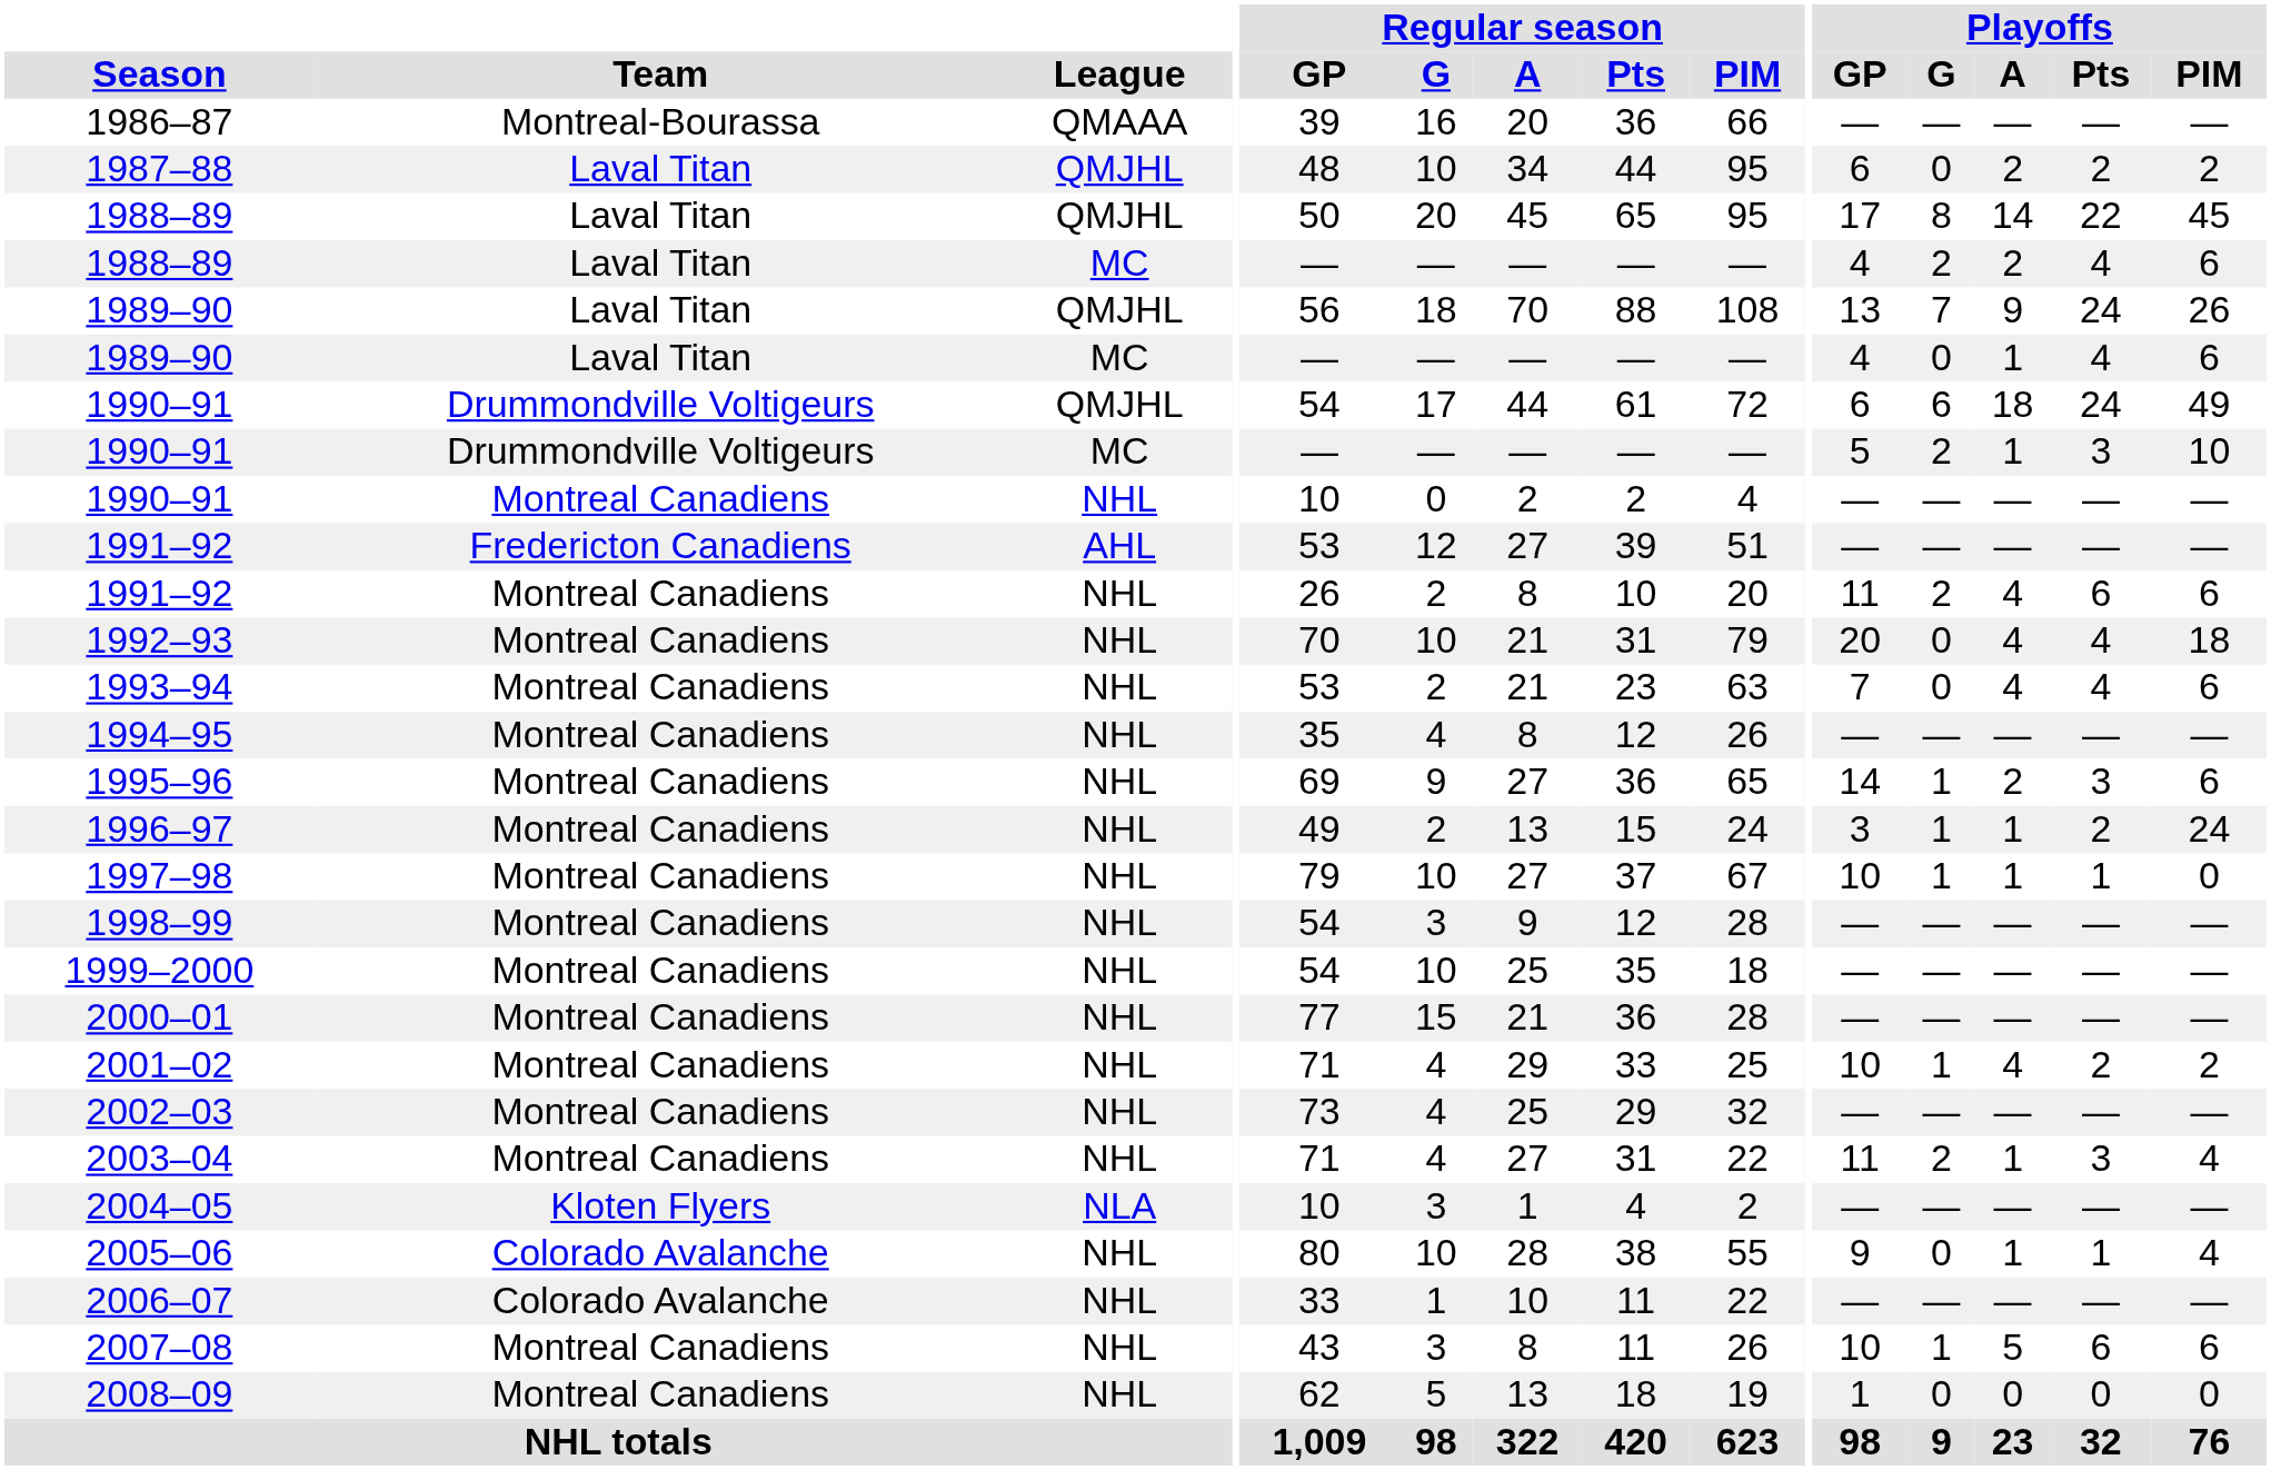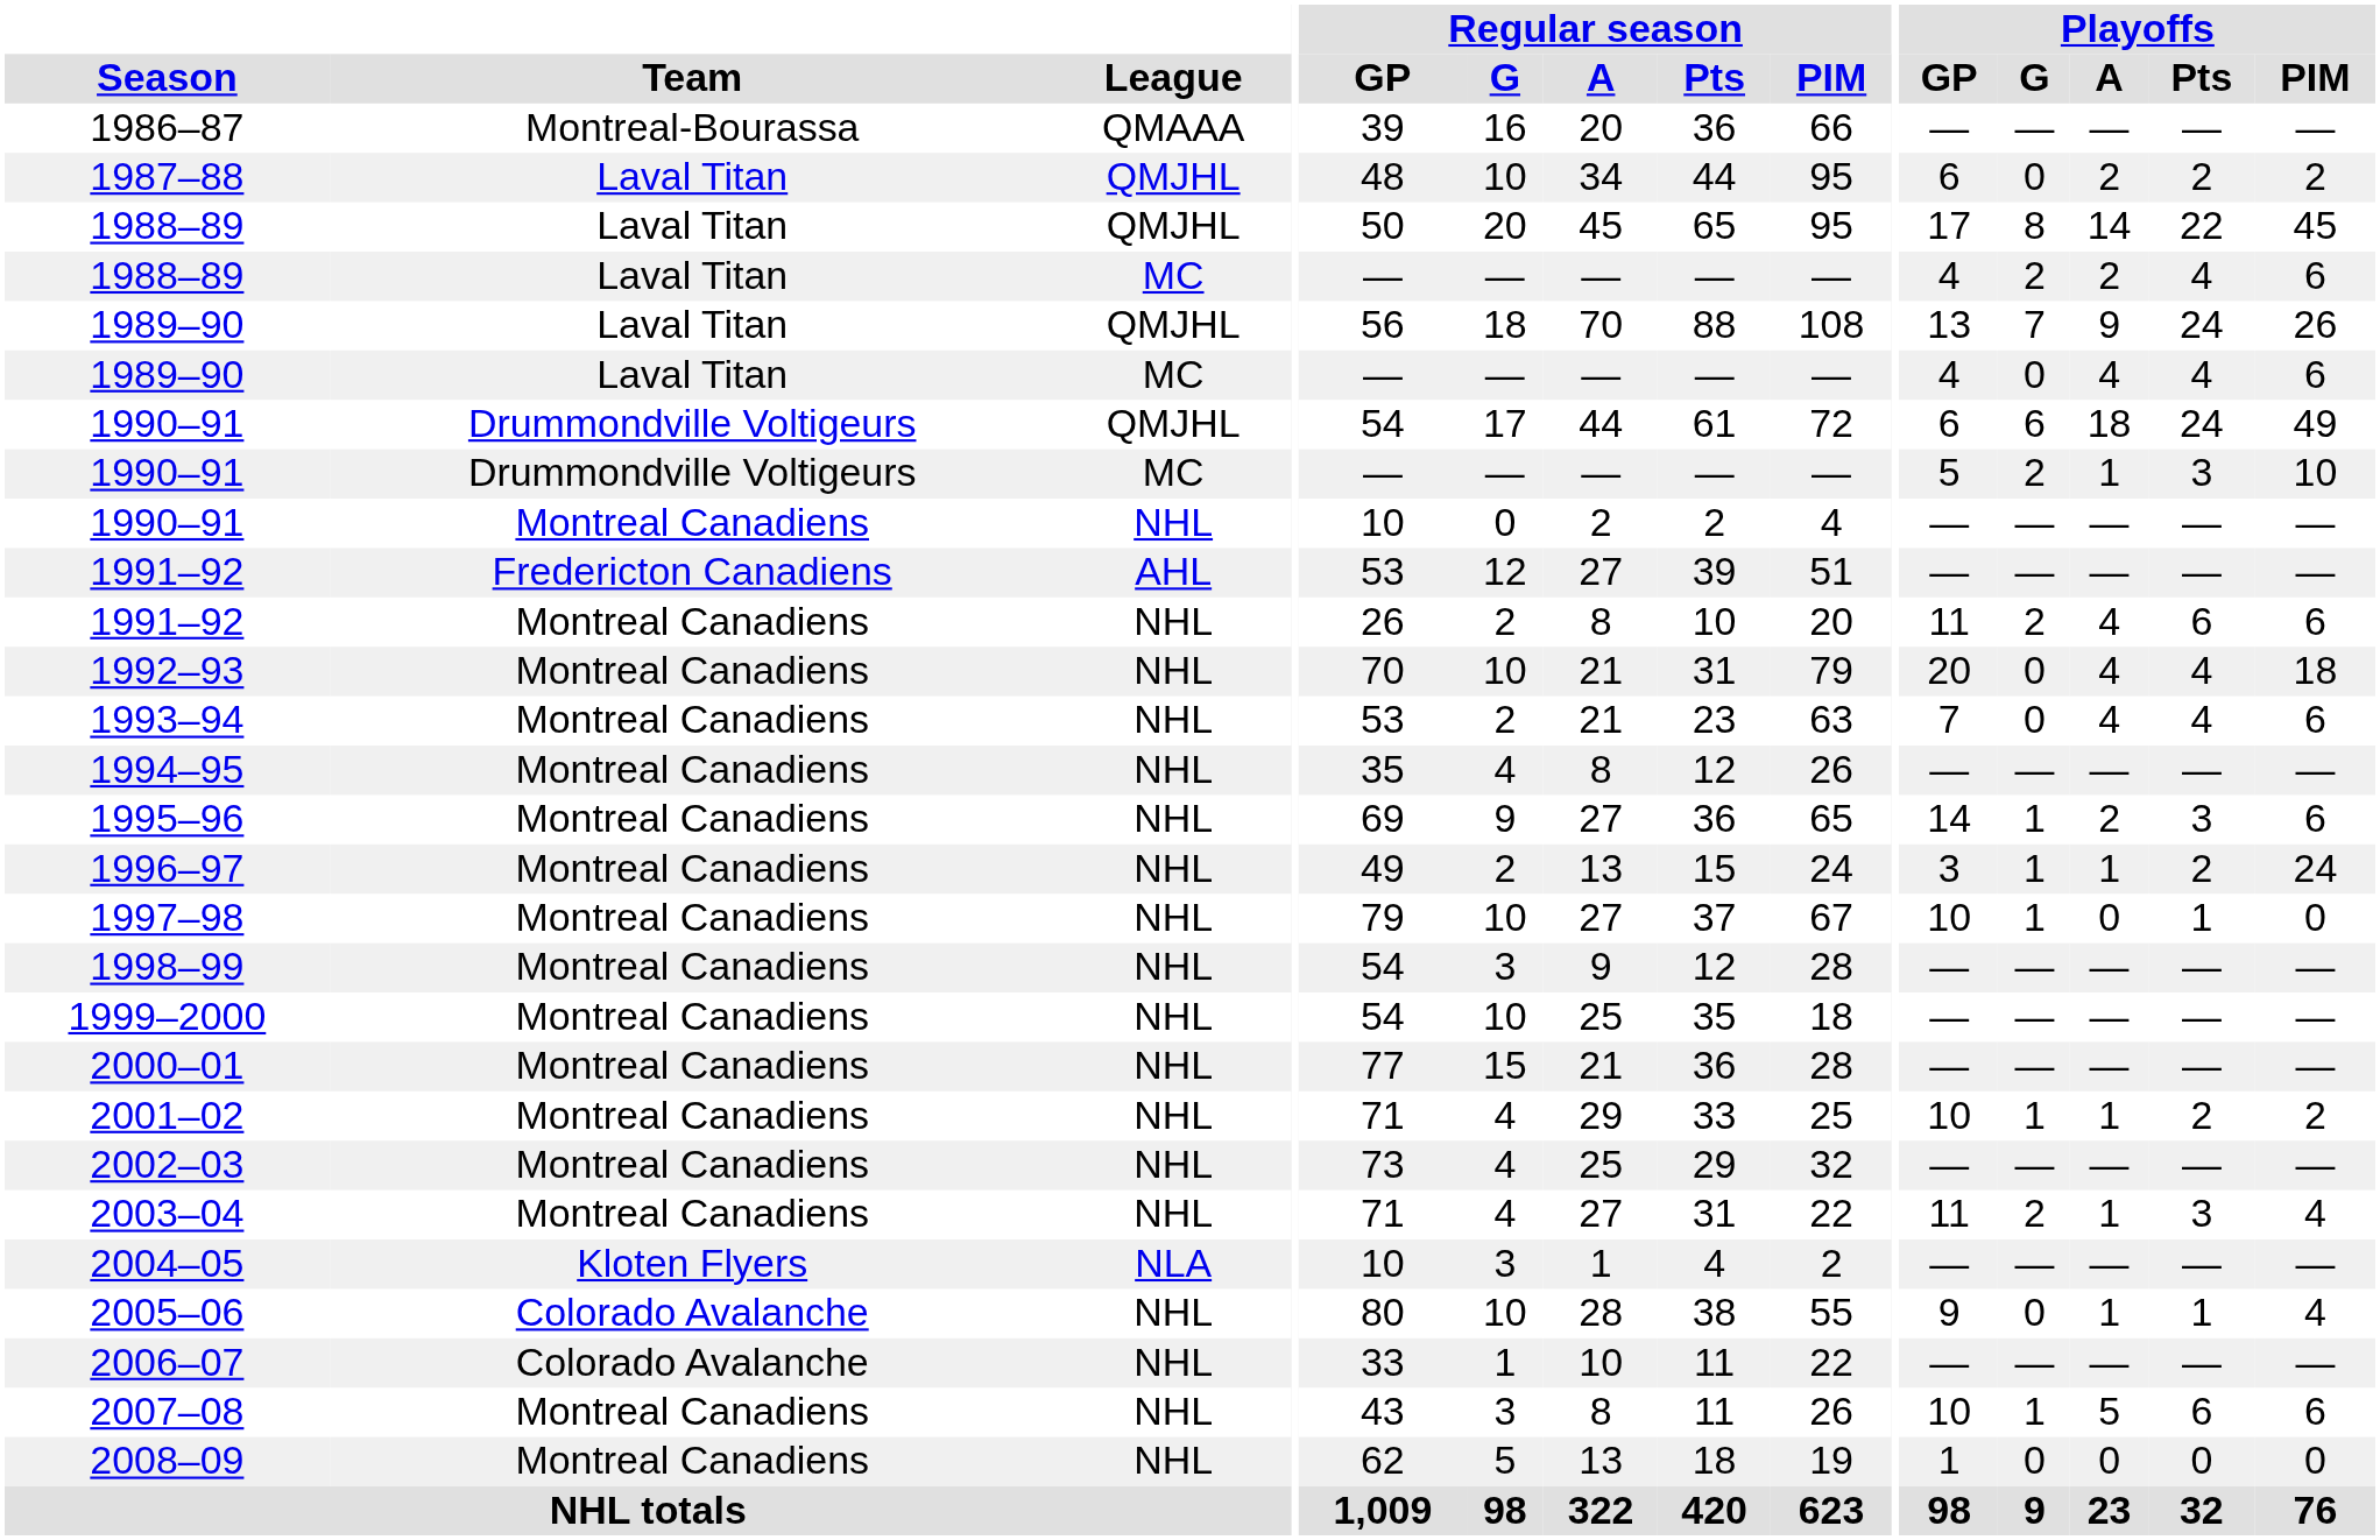1989–90 / MC | Playoffs / A: 1 -> 4
1997–98 | Playoffs / A: 1 -> 0
2001–02 | Playoffs / A: 4 -> 1
